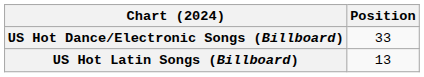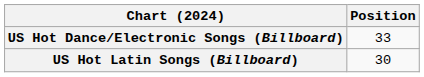US Hot Latin Songs (Billboard) | Position: 13 -> 30
